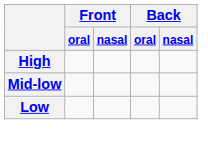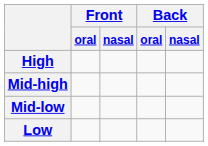+ row: Mid-high
